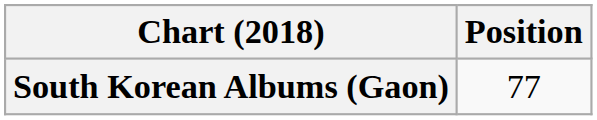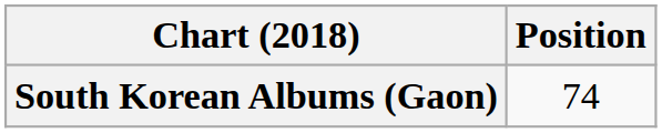South Korean Albums (Gaon) | Position: 77 -> 74
